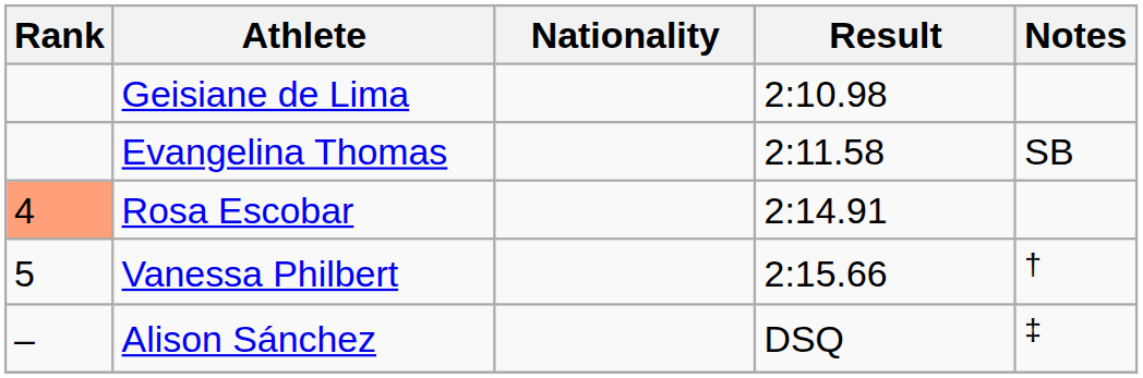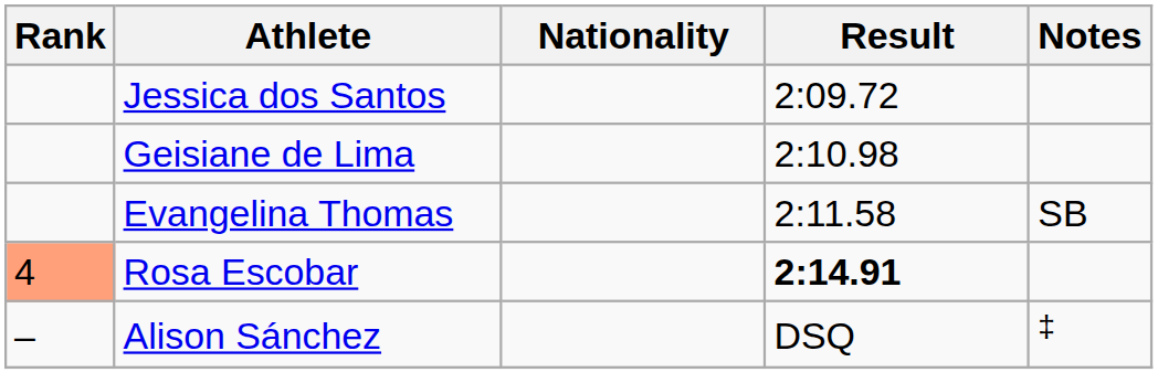+ row: Jessica dos Santos | 2:09.72
Rosa Escobar | Result: normal -> bold
- row: 5 | Vanessa Philbert | 2:15.66 | †
